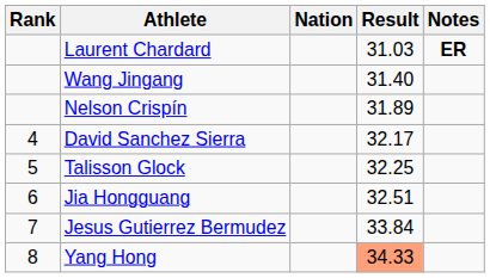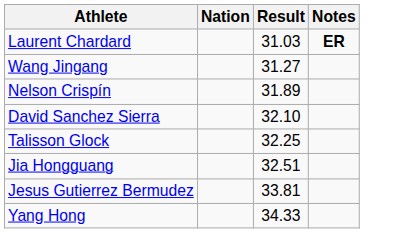- column: Rank | 4 | 5 | 6 | 7 | 8
Wang Jingang | Result: 31.40 -> 31.27
David Sanchez Sierra | Result: 32.17 -> 32.10
Jesus Gutierrez Bermudez | Result: 33.84 -> 33.81
Yang Hong | Result: lightsalmon background -> no background
